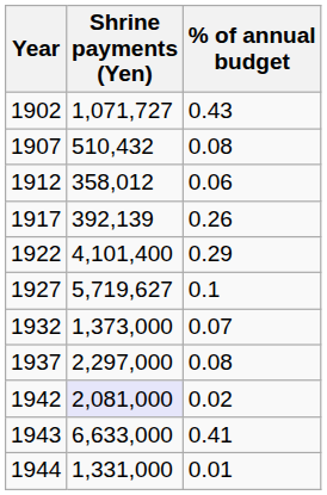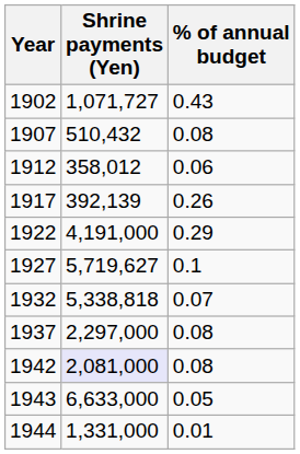1922 | Shrine payments (Yen): 4,101,400 -> 4,191,000
1932 | Shrine payments (Yen): 1,373,000 -> 5,338,818
1942 | % of annual budget: 0.02 -> 0.08
1943 | % of annual budget: 0.41 -> 0.05
